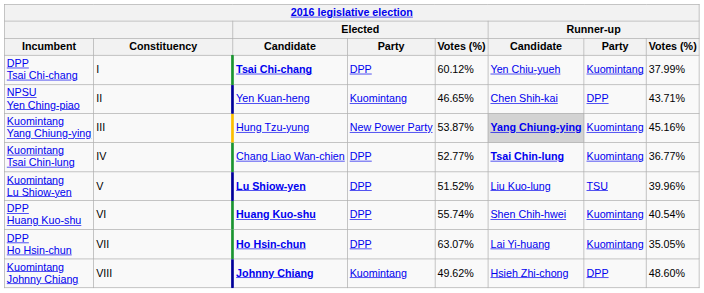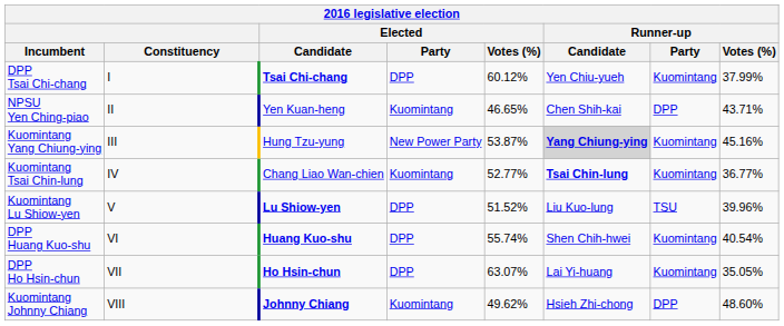Kuomintang Tsai Chin-lung | Elected / Party: DPP -> Kuomintang
